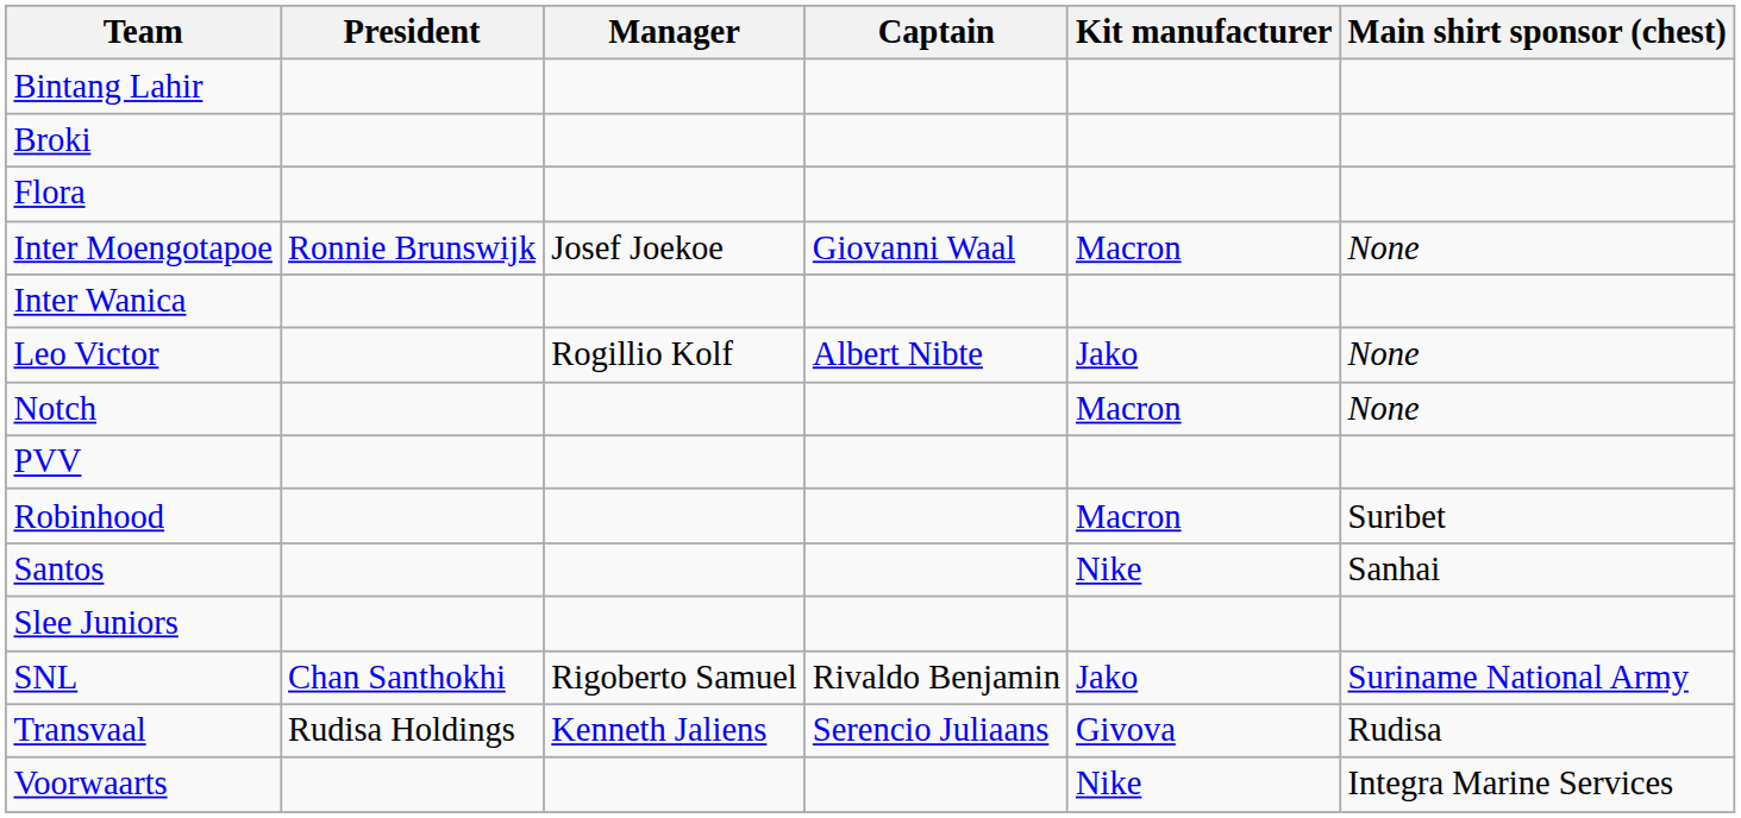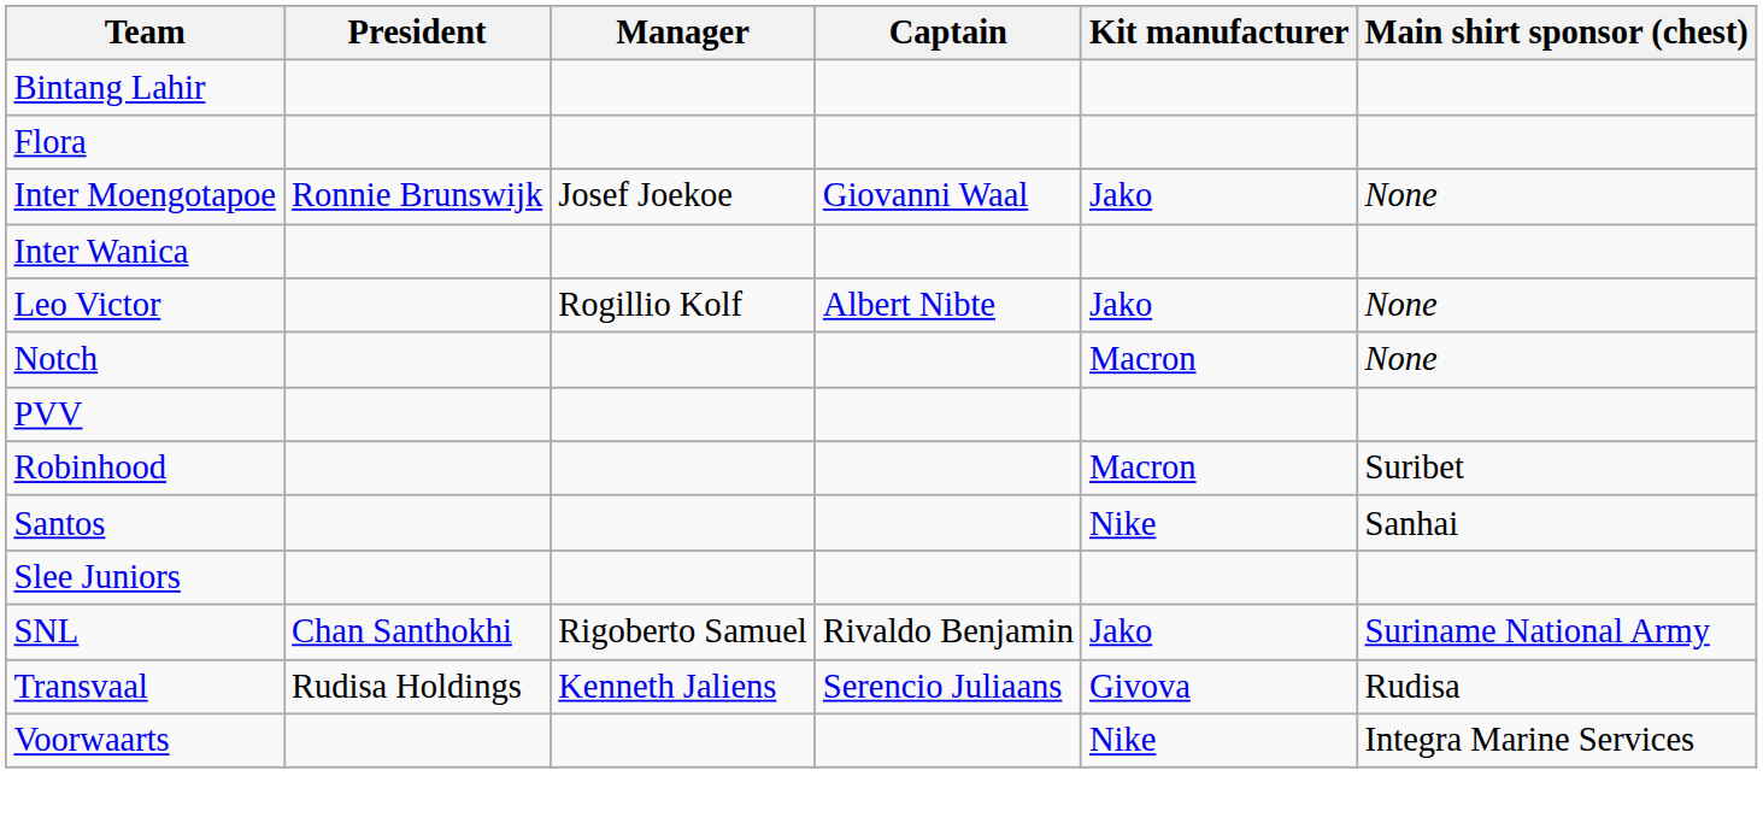- row: Broki
Inter Moengotapoe | Kit manufacturer: Macron -> Jako
